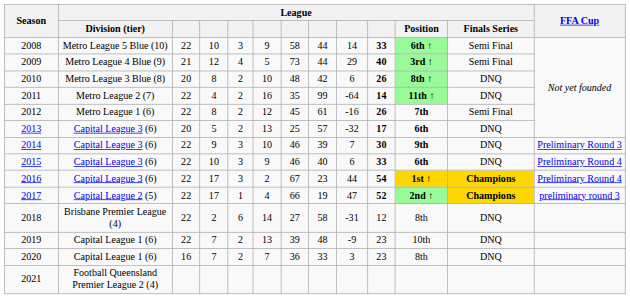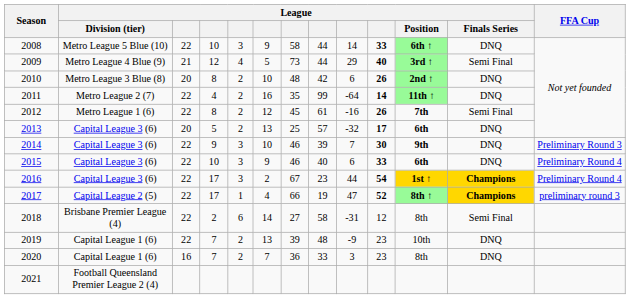2008 | League / Finals Series: Semi Final -> DNQ
2010 | League / Position: 8th ↑ -> 2nd ↑
2017 | League / Position: 2nd ↑ -> 8th ↑
2018 | League / Finals Series: DNQ -> Semi Final
